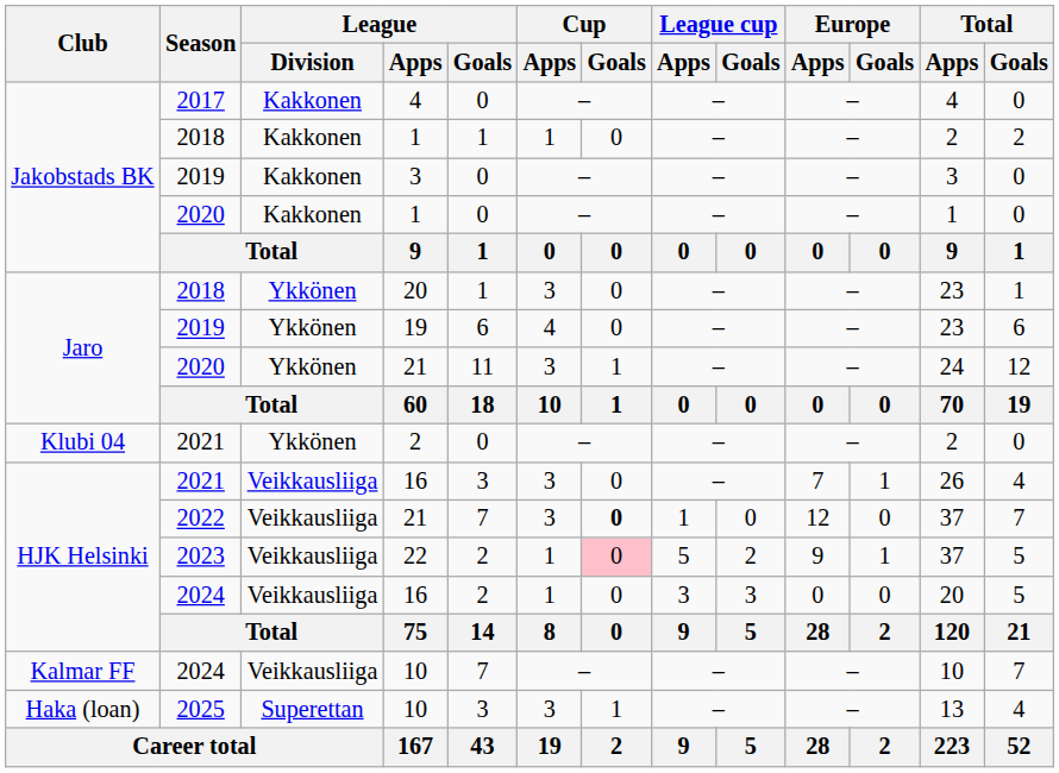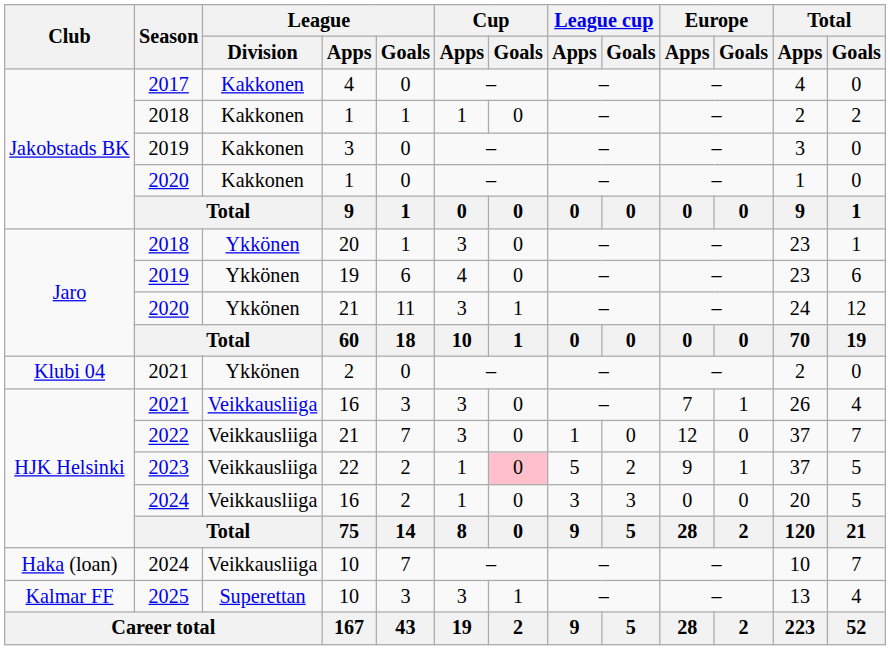2022 / 21 | Cup / Goals: bold -> normal
2024 / 10 | Club: Kalmar FF -> Haka (loan)
2025 / 10 | Club: Haka (loan) -> Kalmar FF
